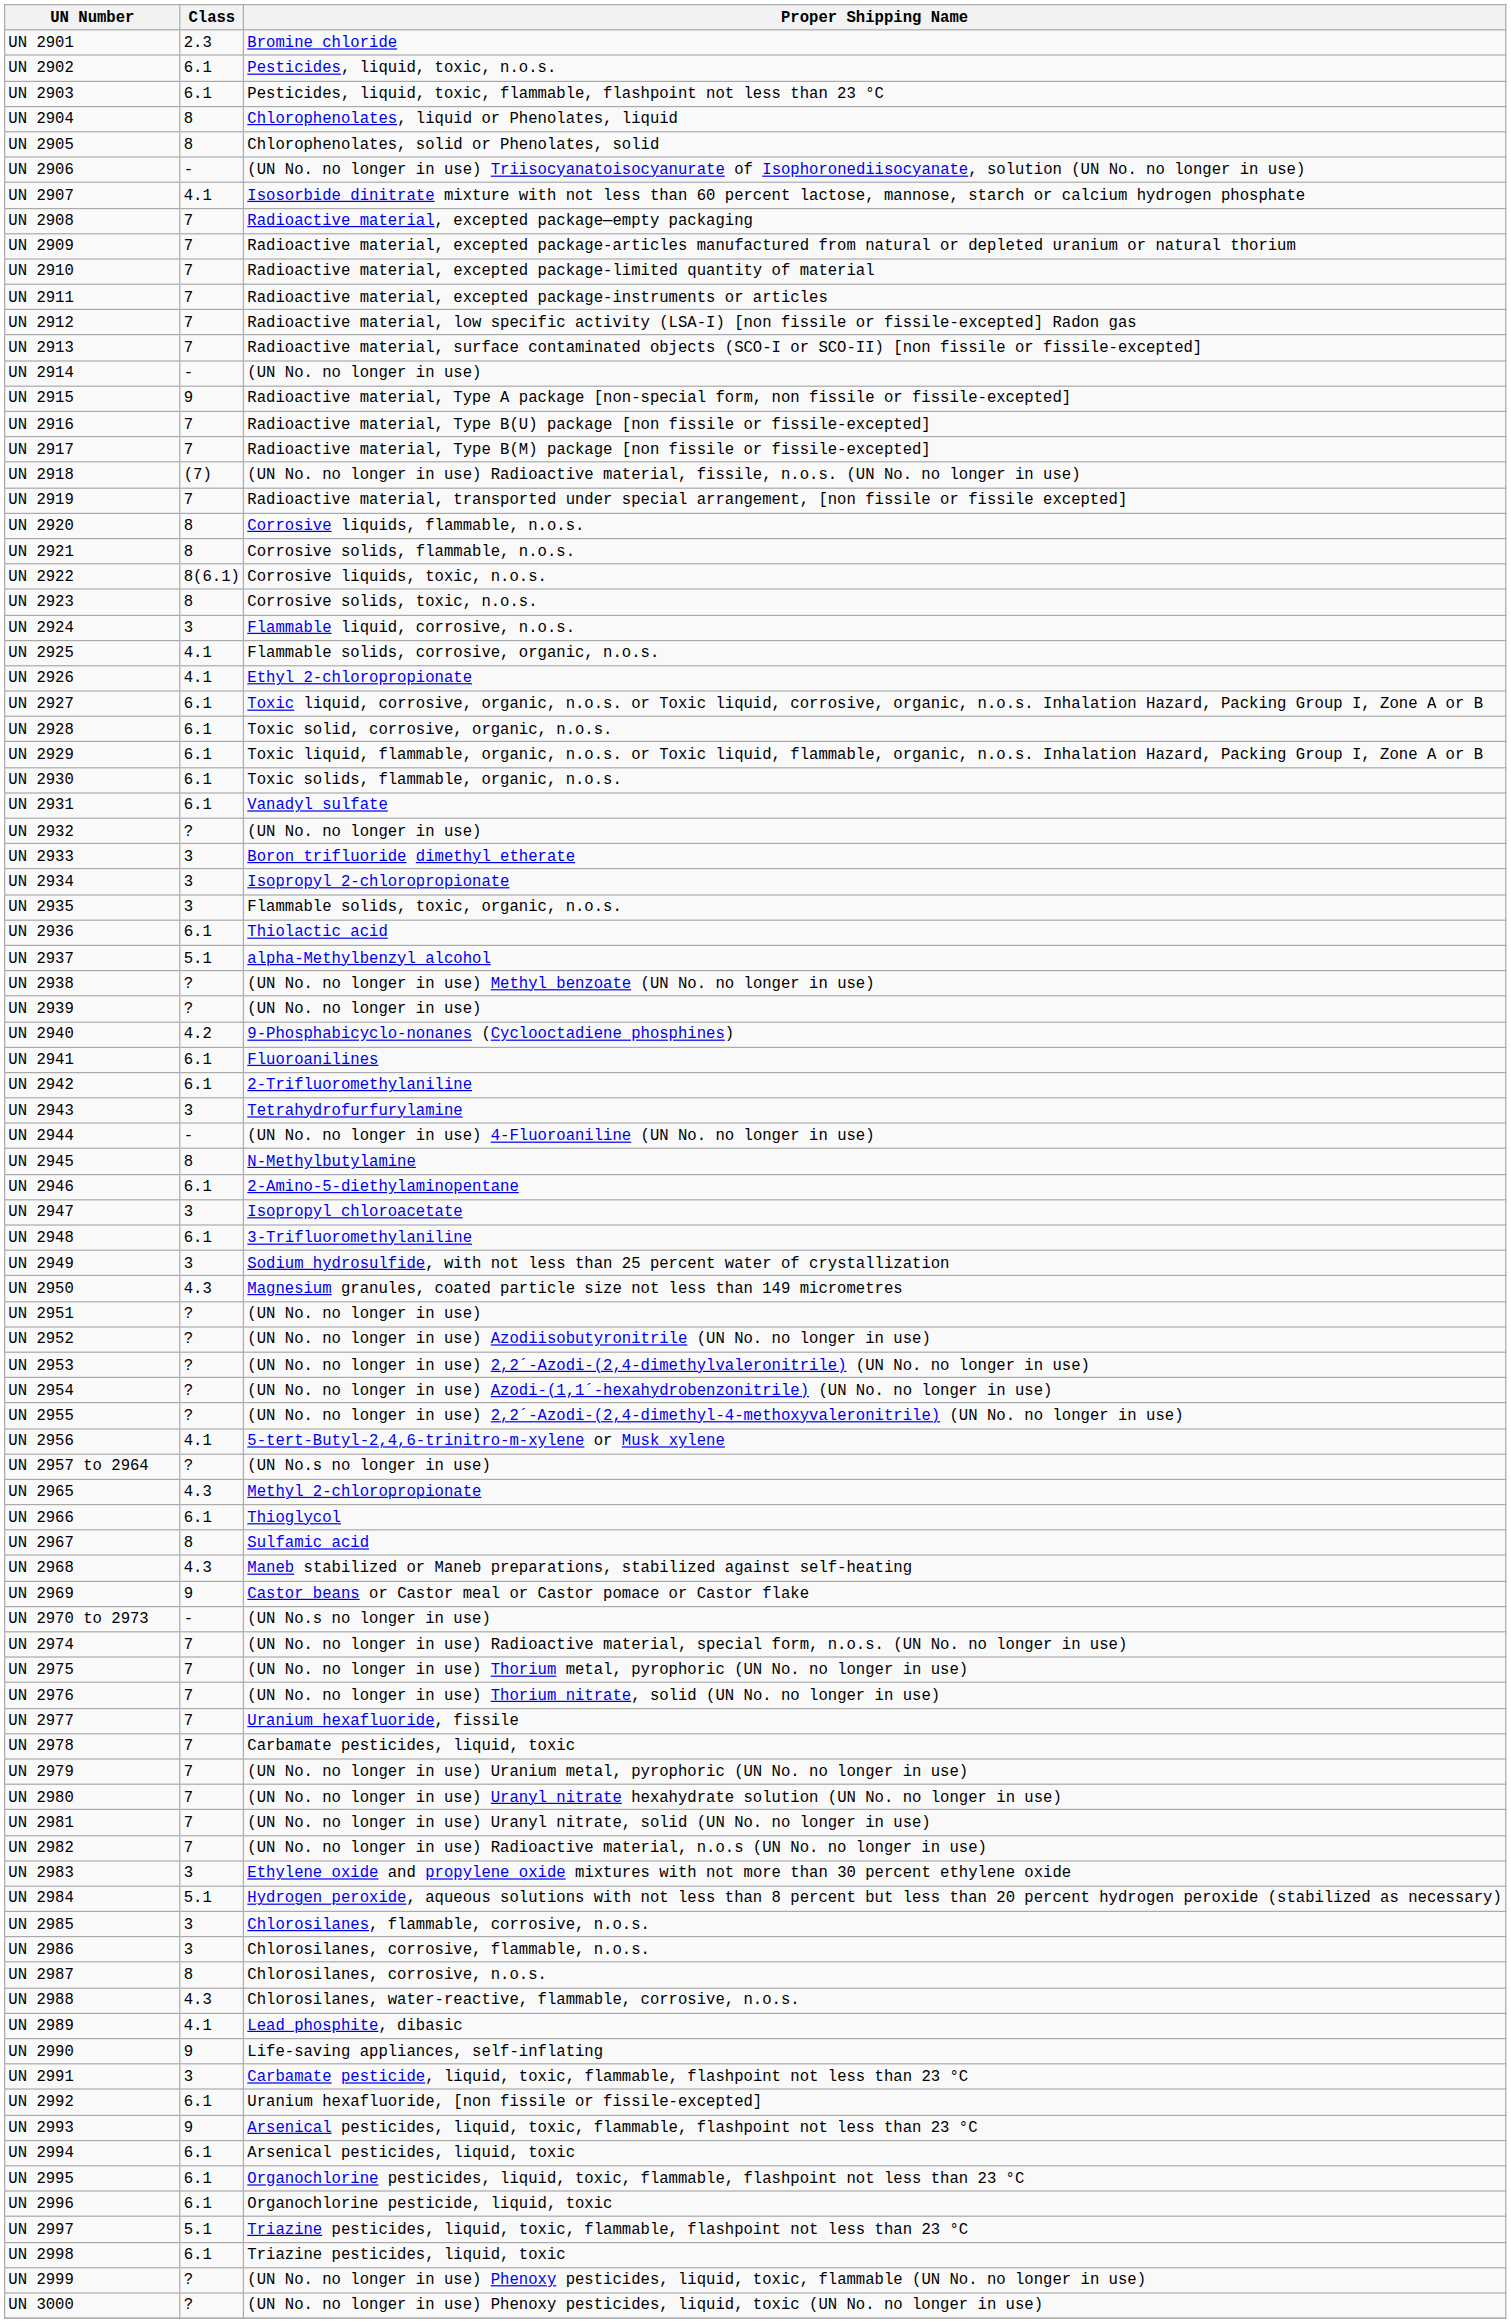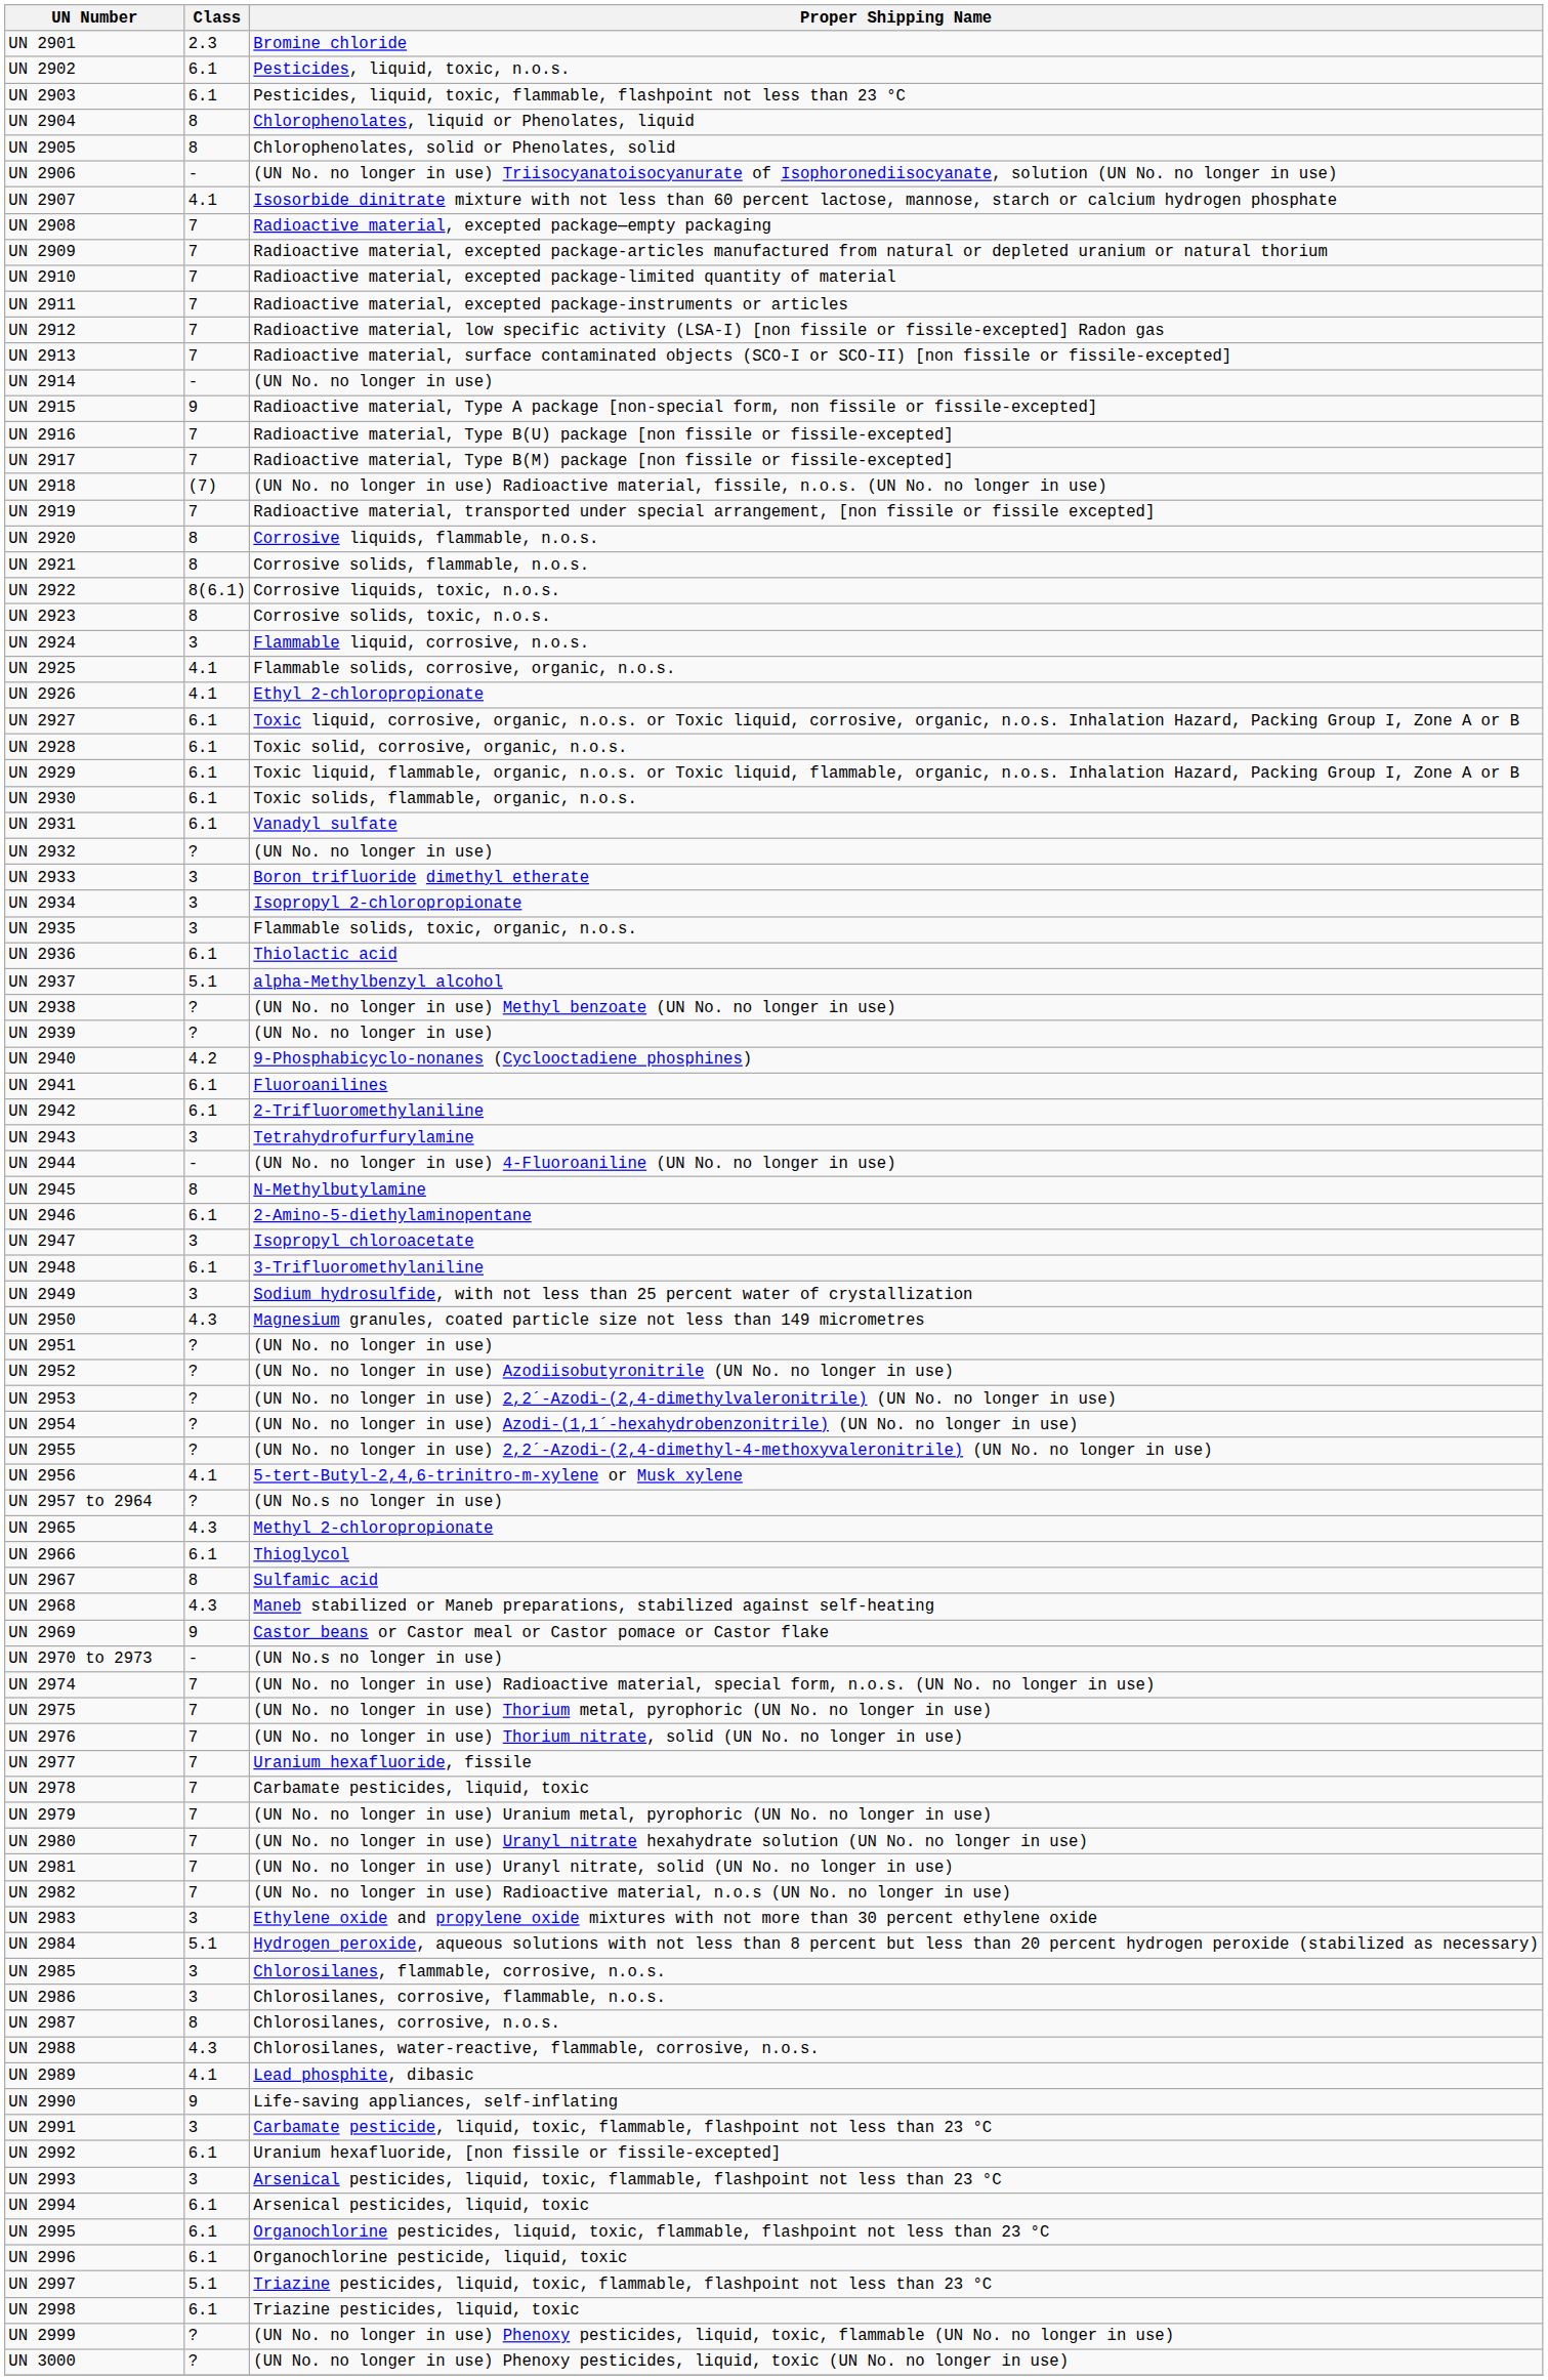UN 2993 | Class: 9 -> 3
